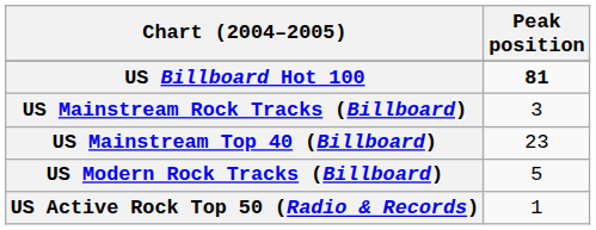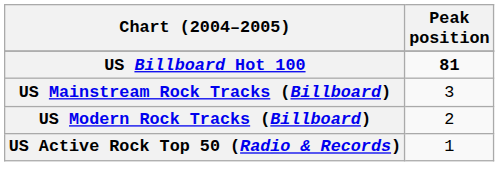- row: US Mainstream Top 40 (Billboard) | 23
US Modern Rock Tracks (Billboard) | Peak position: 5 -> 2
